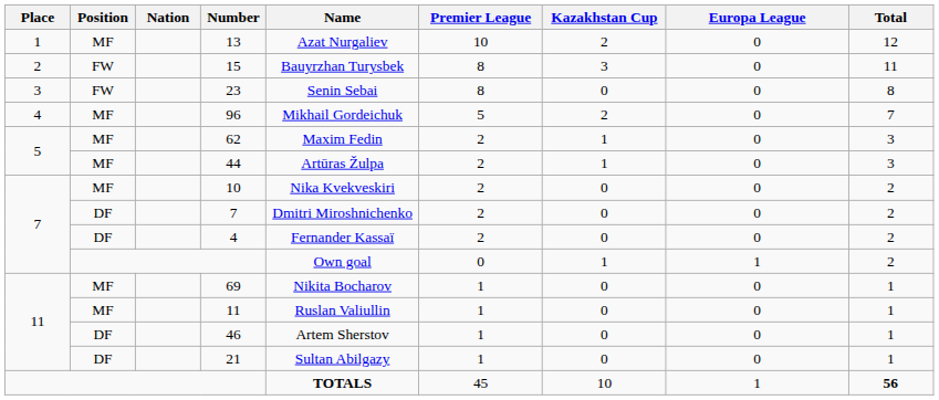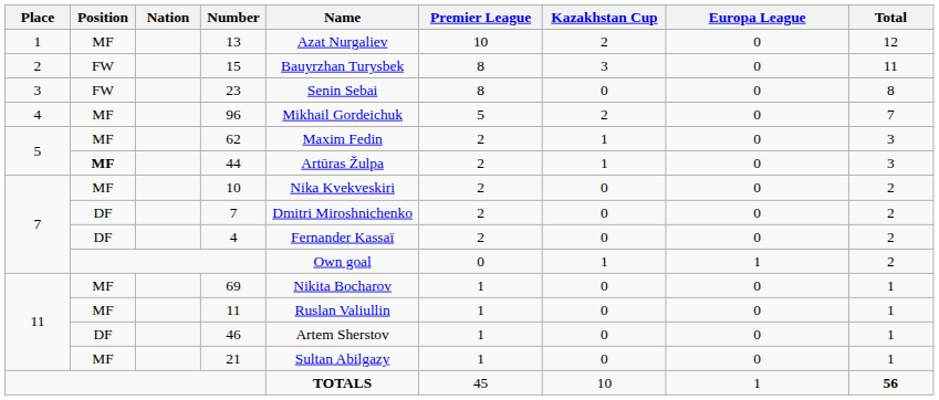44 | Position: normal -> bold
21 | Position: DF -> MF
